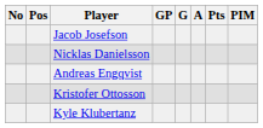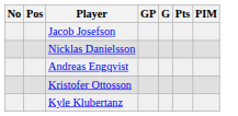- column: A
